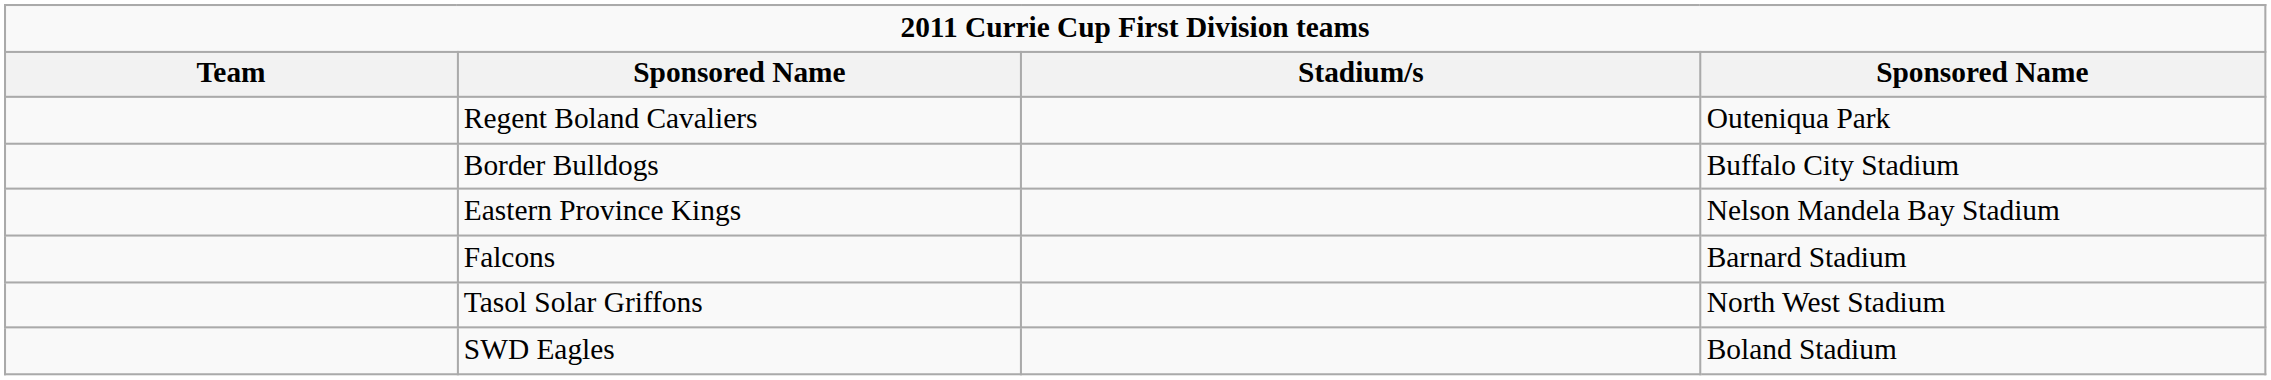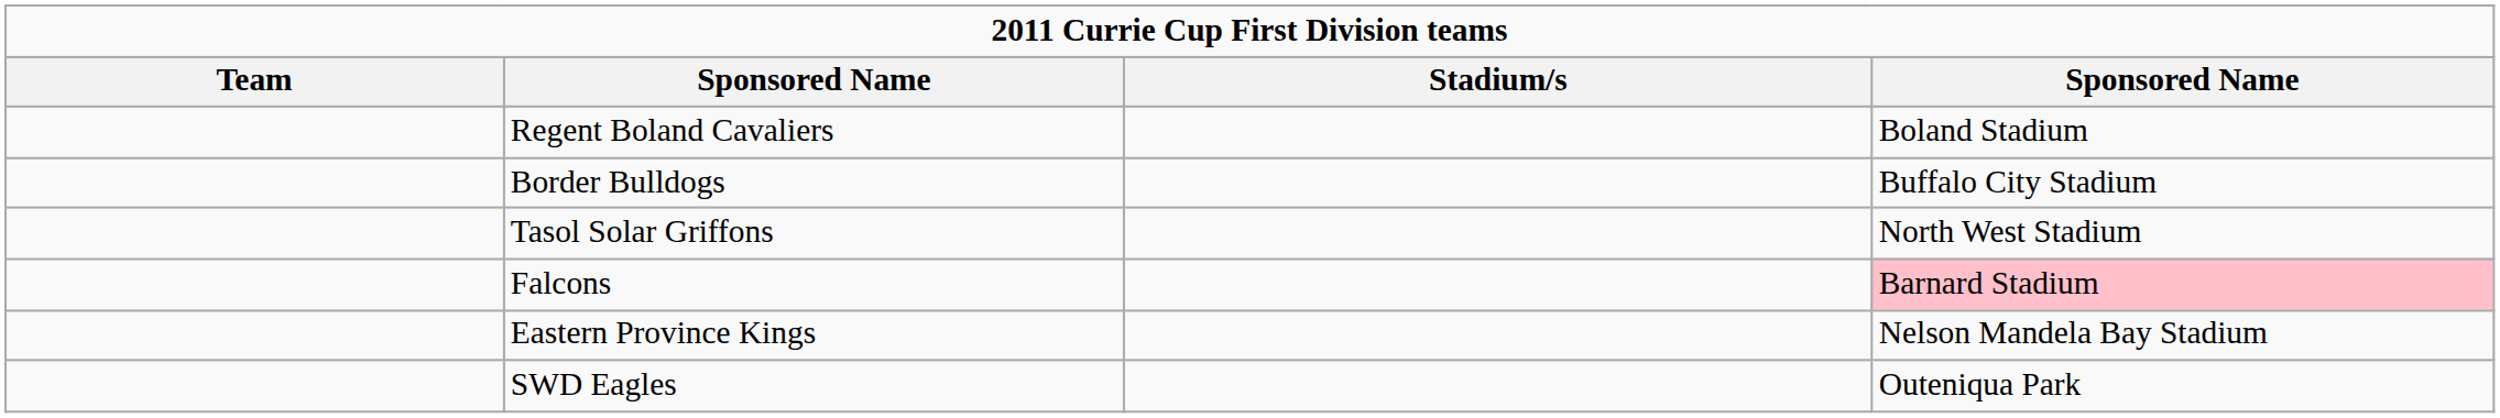Regent Boland Cavaliers | column 4: Outeniqua Park -> Boland Stadium
rows swapped: Eastern Province Kings <-> Tasol Solar Griffons
Falcons | column 4: no background -> pink background
SWD Eagles | column 4: Boland Stadium -> Outeniqua Park
